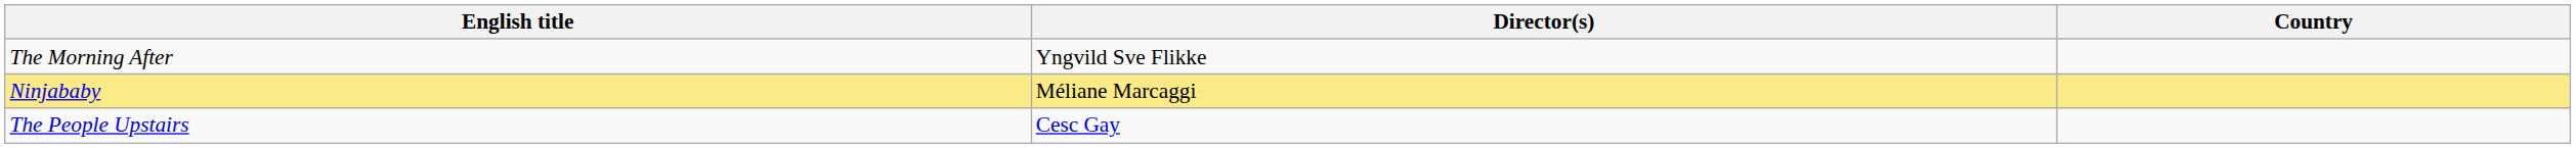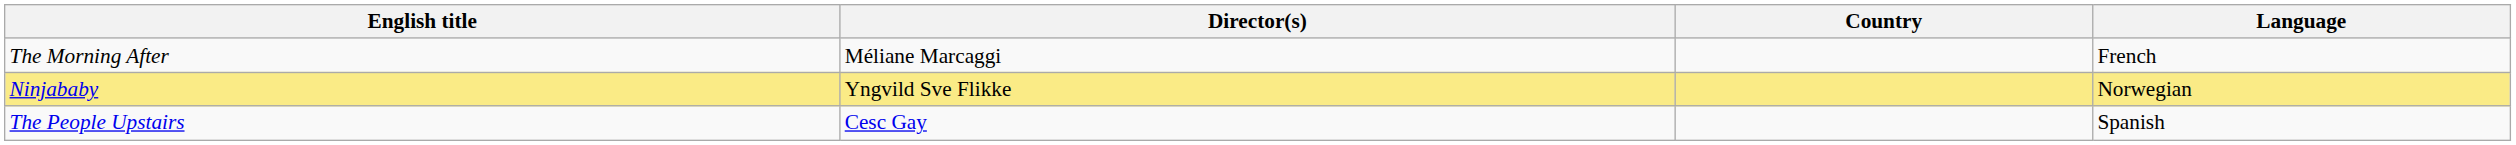+ column: Language | French | Norwegian | Spanish
The Morning After | Director(s): Yngvild Sve Flikke -> Méliane Marcaggi
Ninjababy | Director(s): Méliane Marcaggi -> Yngvild Sve Flikke
